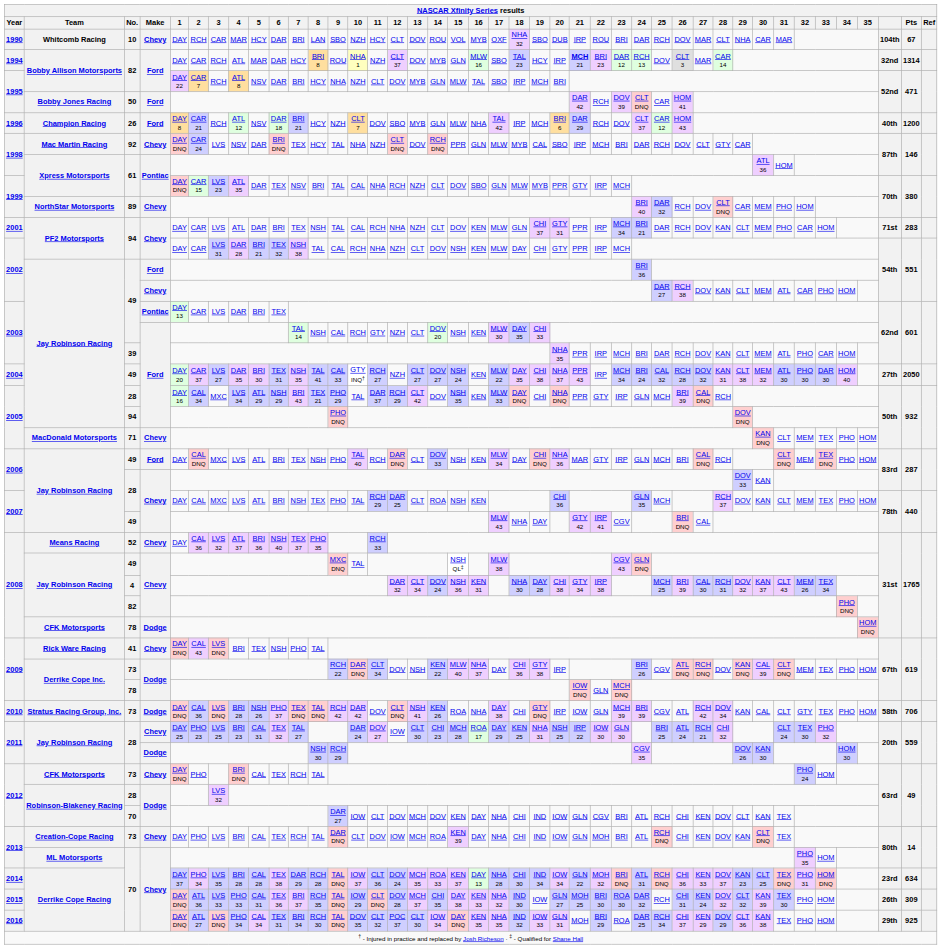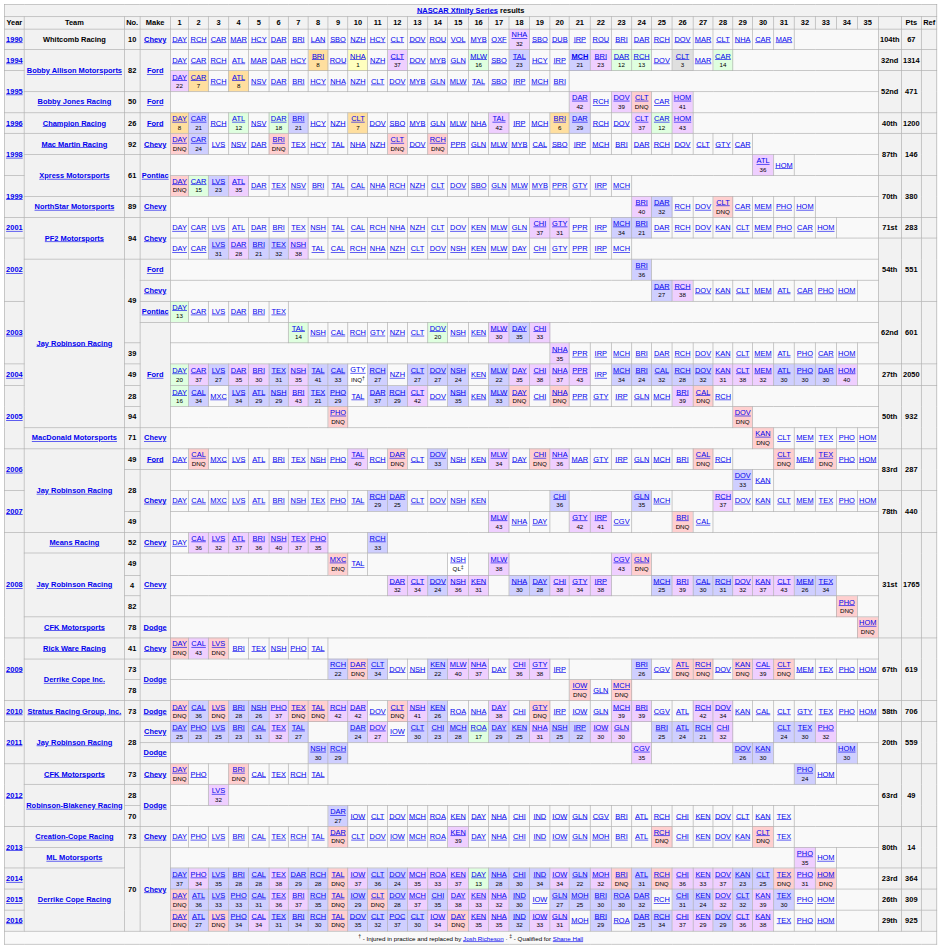2007 / 28 | 14: ROA -> DOV
2012 / 70 | 14: DOV -> ROA
2014 | Pts: 634 -> 364
